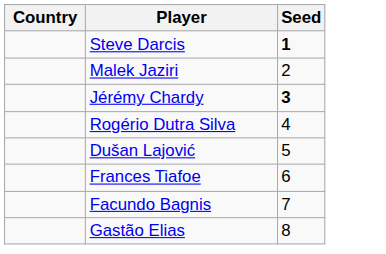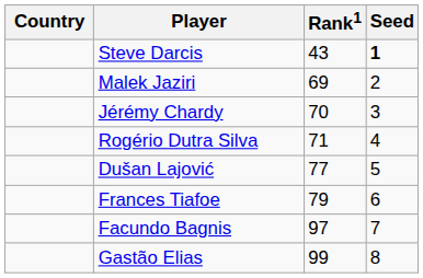+ column: Rank1 | 43 | 69 | 70 | 71 | 77 | 79 | 97 | 99
Jérémy Chardy | Seed: bold -> normal
